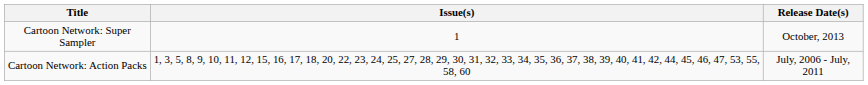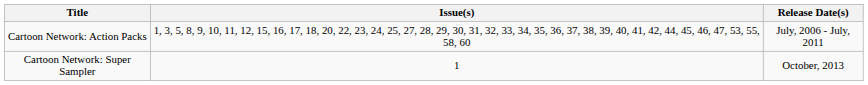rows swapped: Cartoon Network: Action Packs <-> Cartoon Network: Super Sampler
